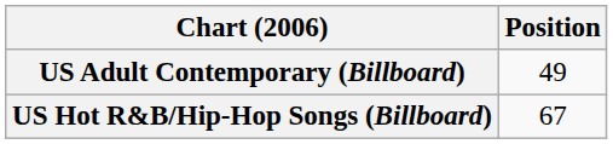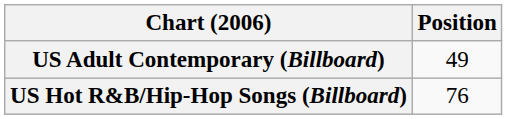US Hot R&B/Hip-Hop Songs (Billboard) | Position: 67 -> 76
